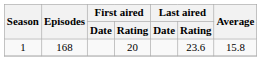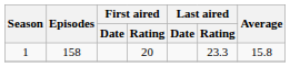1 | Episodes: 168 -> 158
1 | Last aired / Rating: 23.6 -> 23.3
